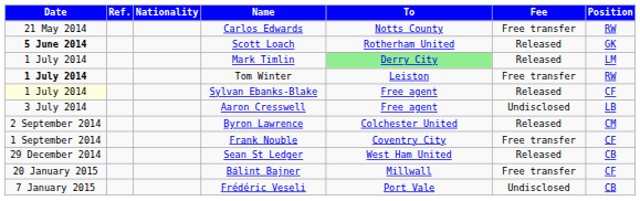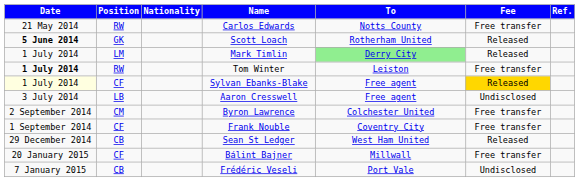columns swapped: Position <-> Ref.
Sylvan Ebanks-Blake | Fee: no background -> gold background
Byron Lawrence | Fee: Released -> Free transfer
